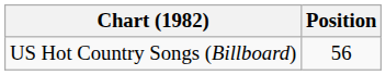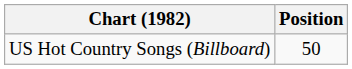US Hot Country Songs (Billboard) | Position: 56 -> 50
